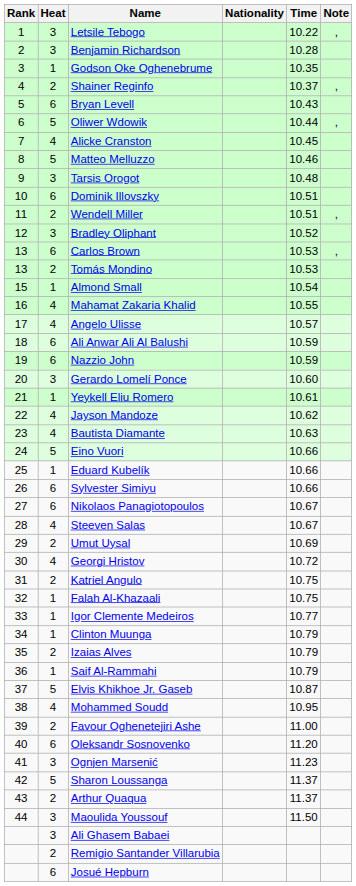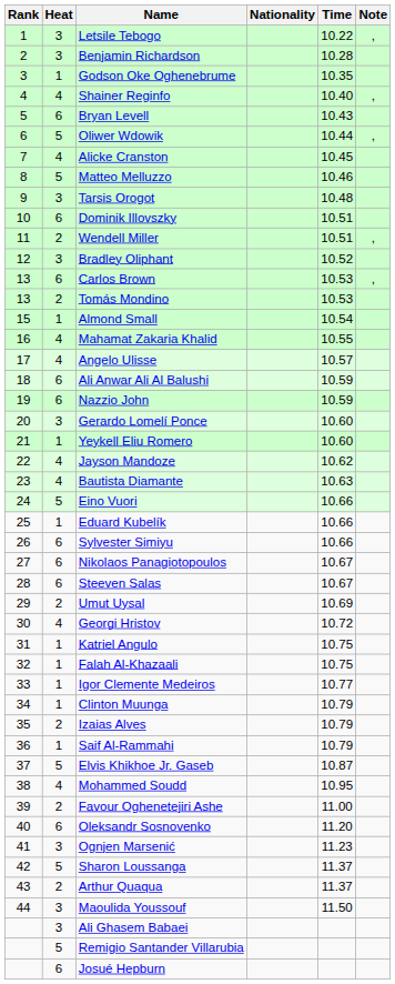Shainer Reginfo | Heat: 2 -> 4
Shainer Reginfo | Time: 10.37 -> 10.40
Yeykell Eliu Romero | Time: 10.61 -> 10.60
Steeven Salas | Heat: 4 -> 6
Katriel Angulo | Heat: 2 -> 1
Remigio Santander Villarubia | Heat: 2 -> 5
